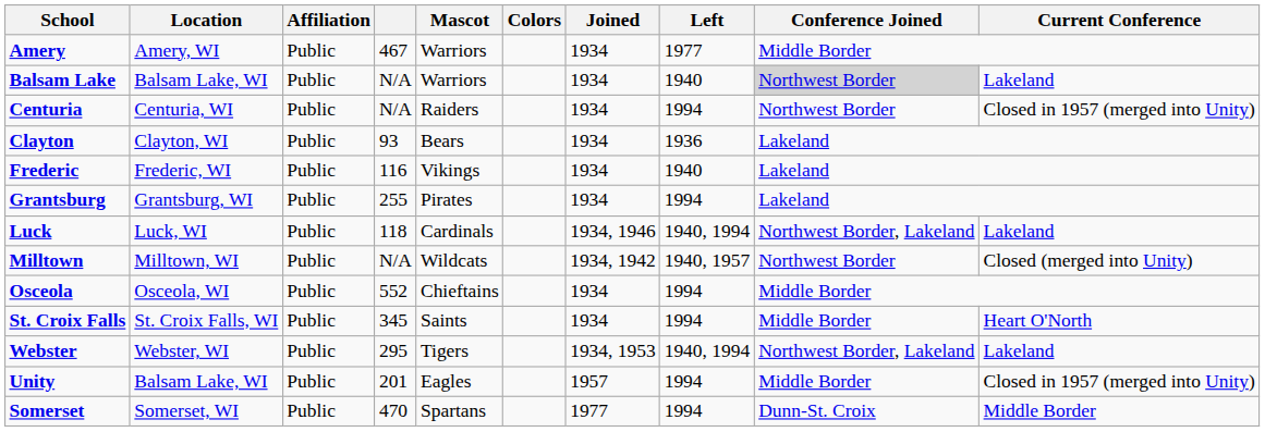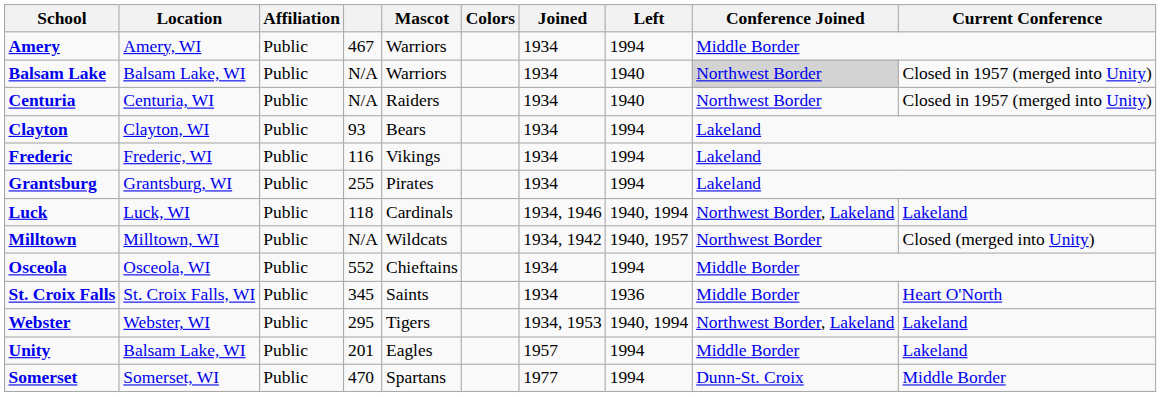Amery | Left: 1977 -> 1994
Balsam Lake | Current Conference: Lakeland -> Closed in 1957 (merged into Unity)
Centuria | Left: 1994 -> 1940
Clayton | Left: 1936 -> 1994
Frederic | Left: 1940 -> 1994
St. Croix Falls | Left: 1994 -> 1936
Unity | Current Conference: Closed in 1957 (merged into Unity) -> Lakeland
